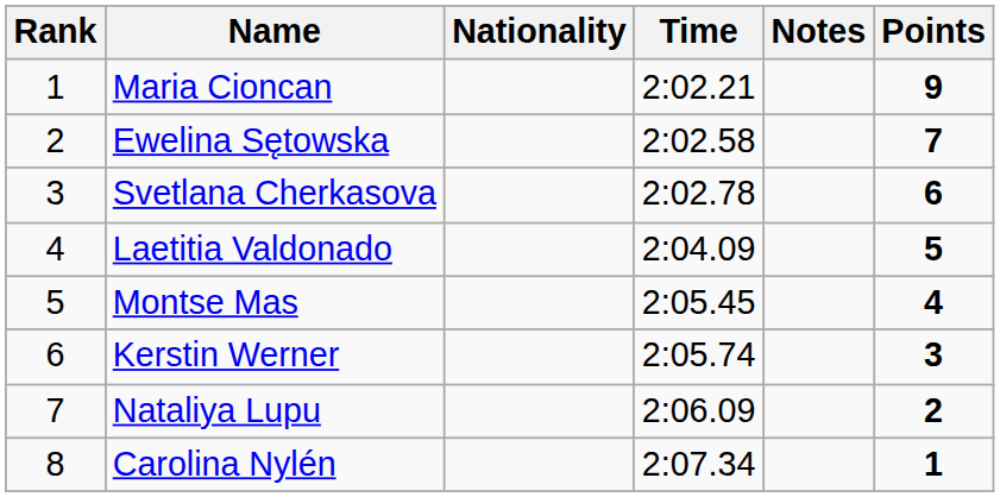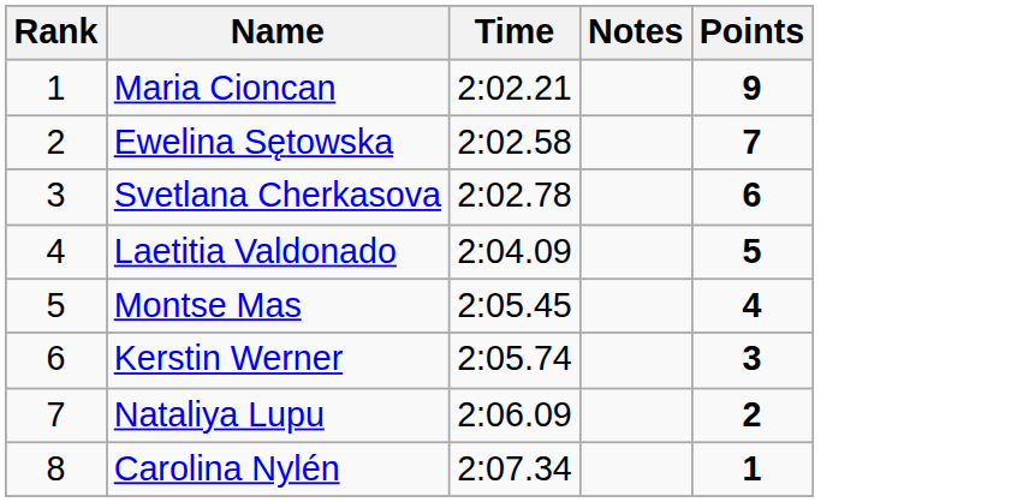- column: Nationality
